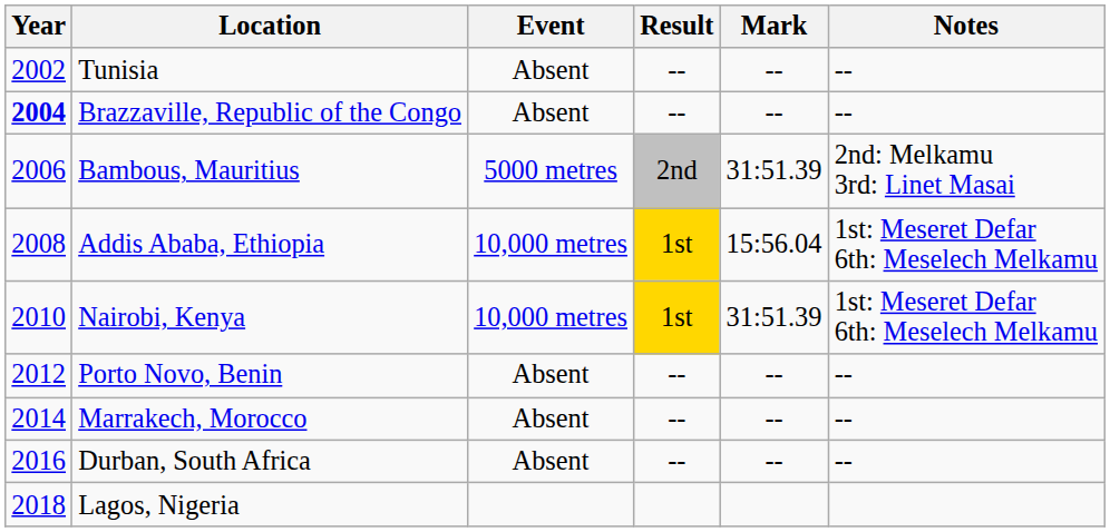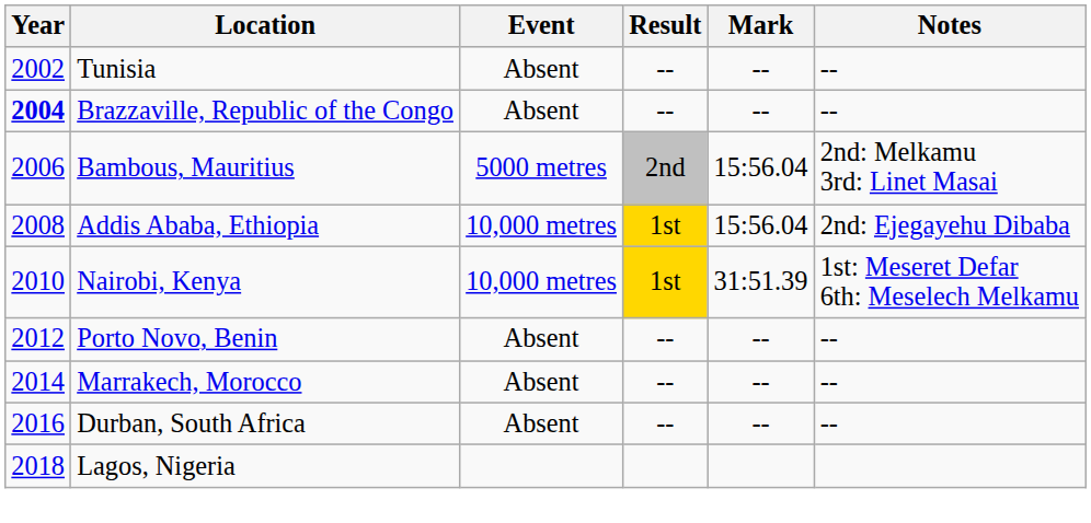Bambous, Mauritius | Mark: 31:51.39 -> 15:56.04
Addis Ababa, Ethiopia | Notes: 1st: Meseret Defar 6th: Meselech Melkamu -> 2nd: Ejegayehu Dibaba
